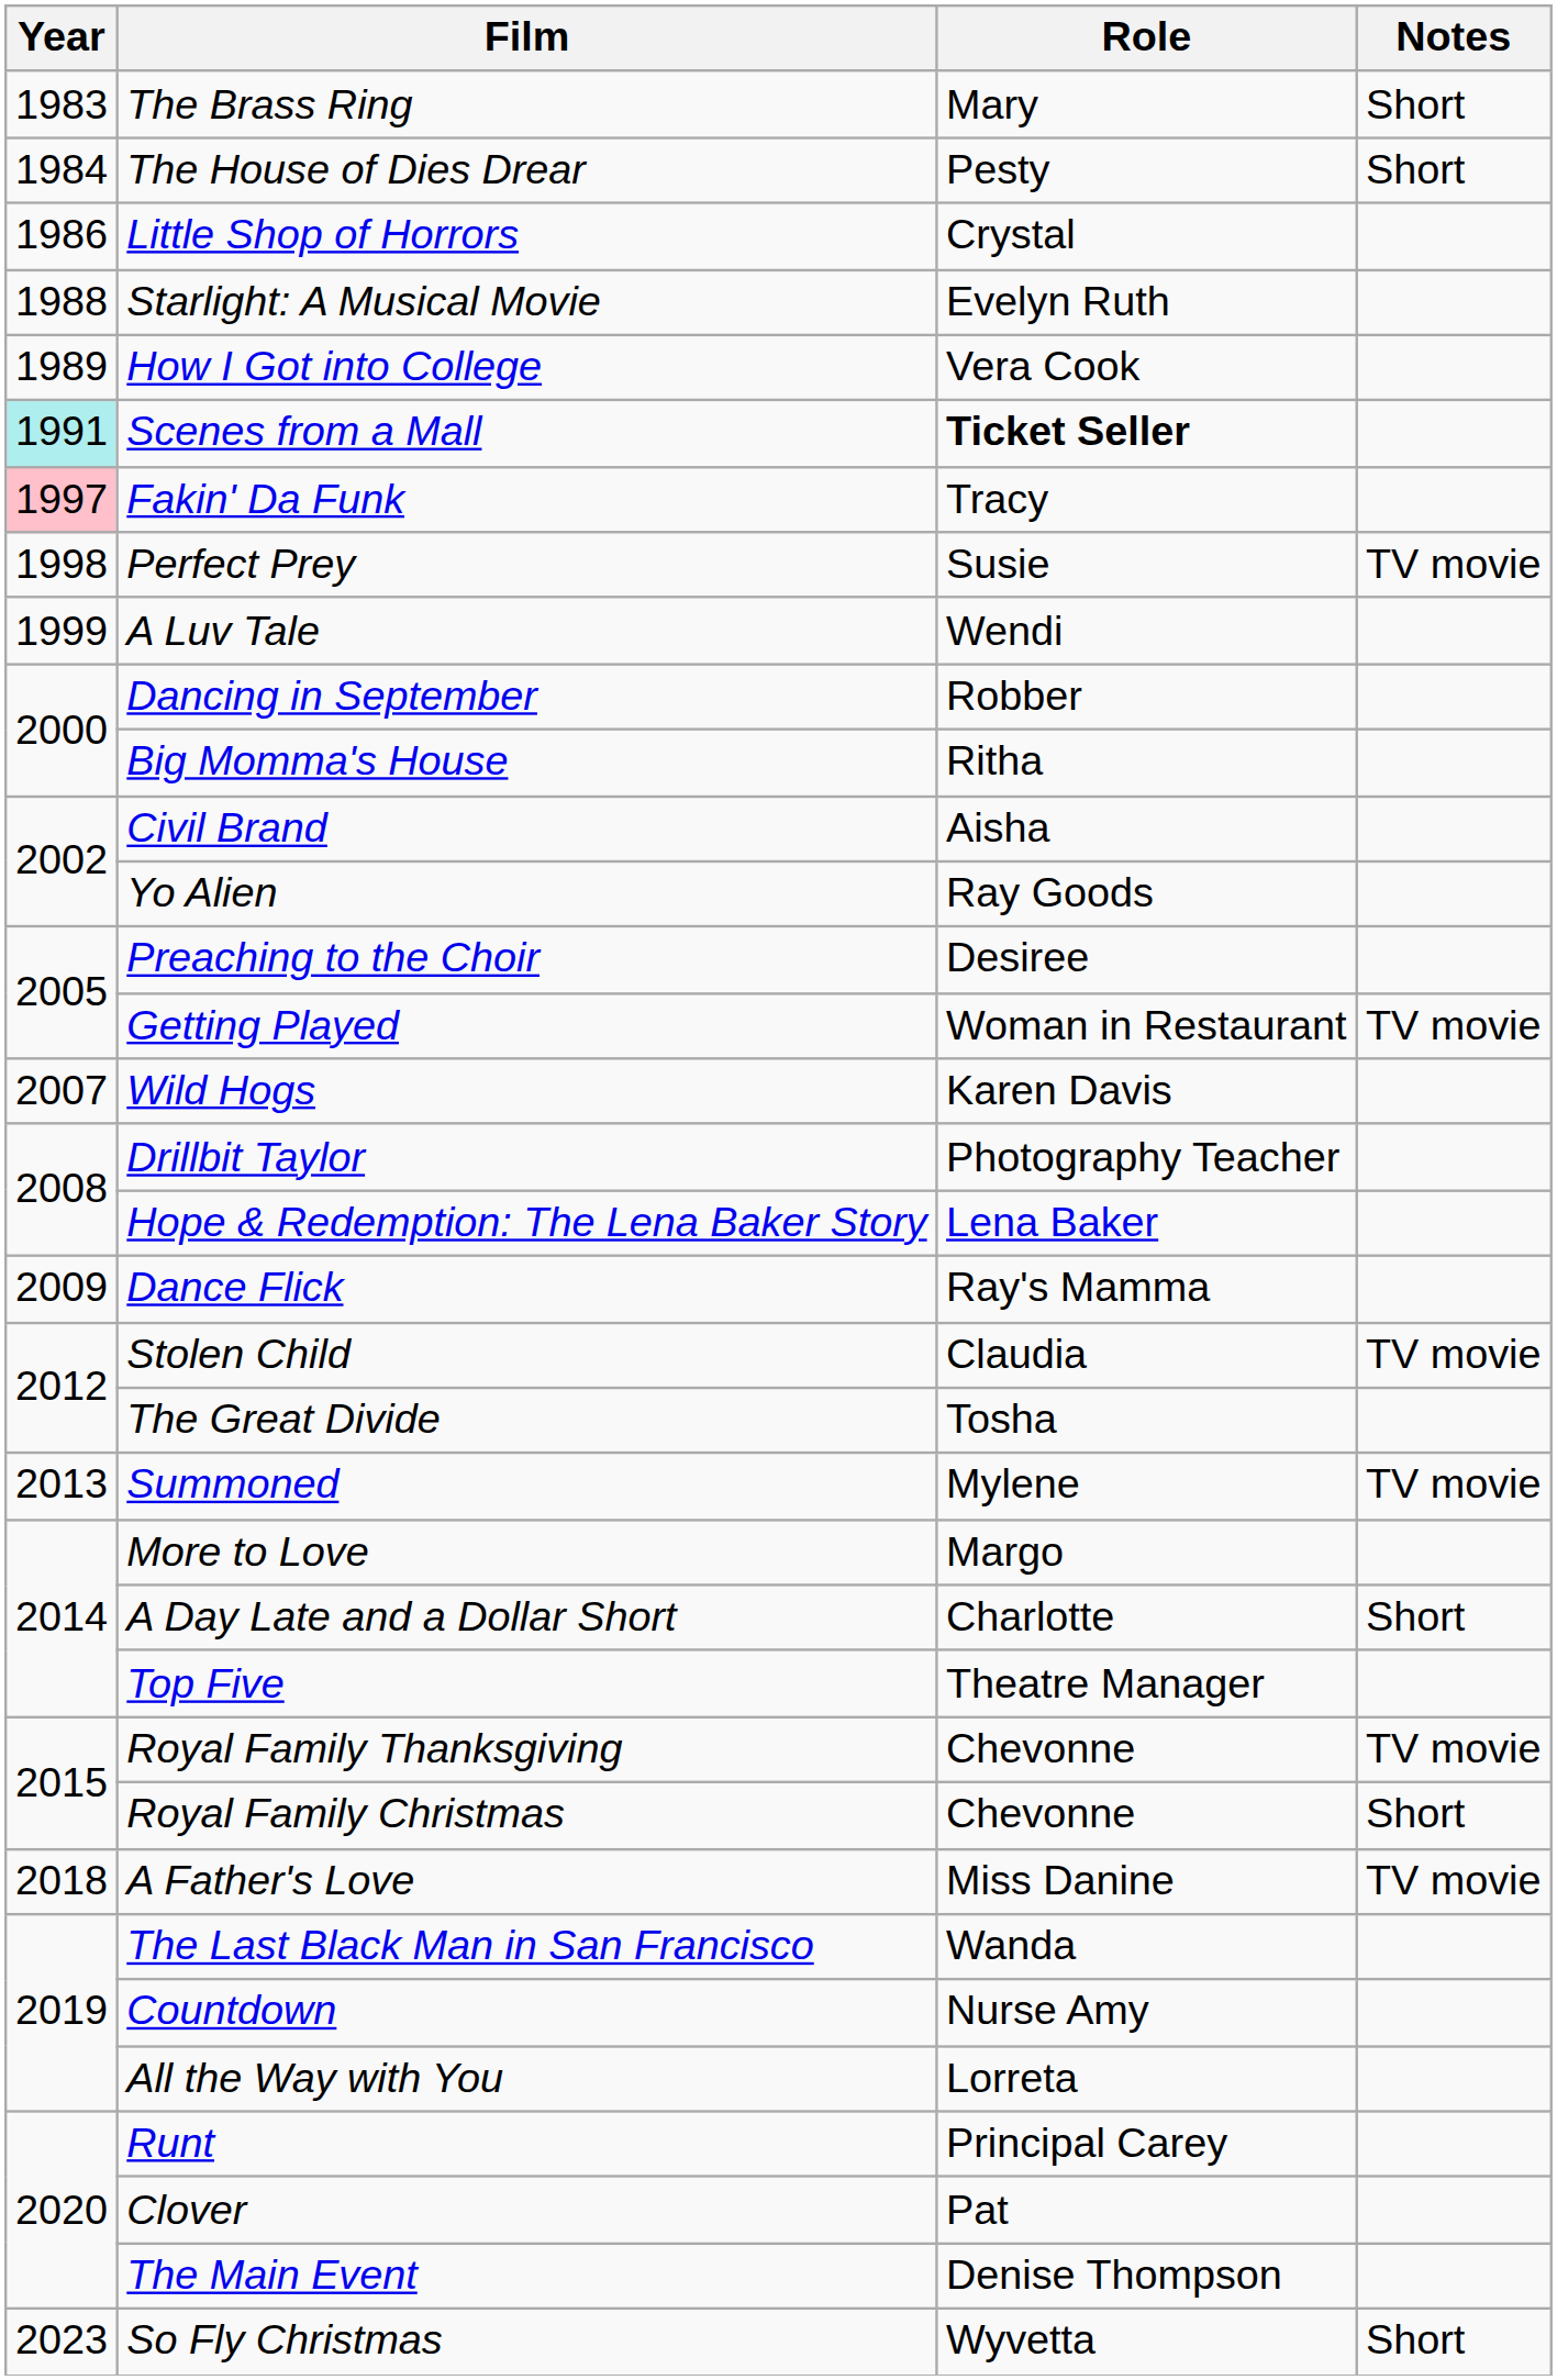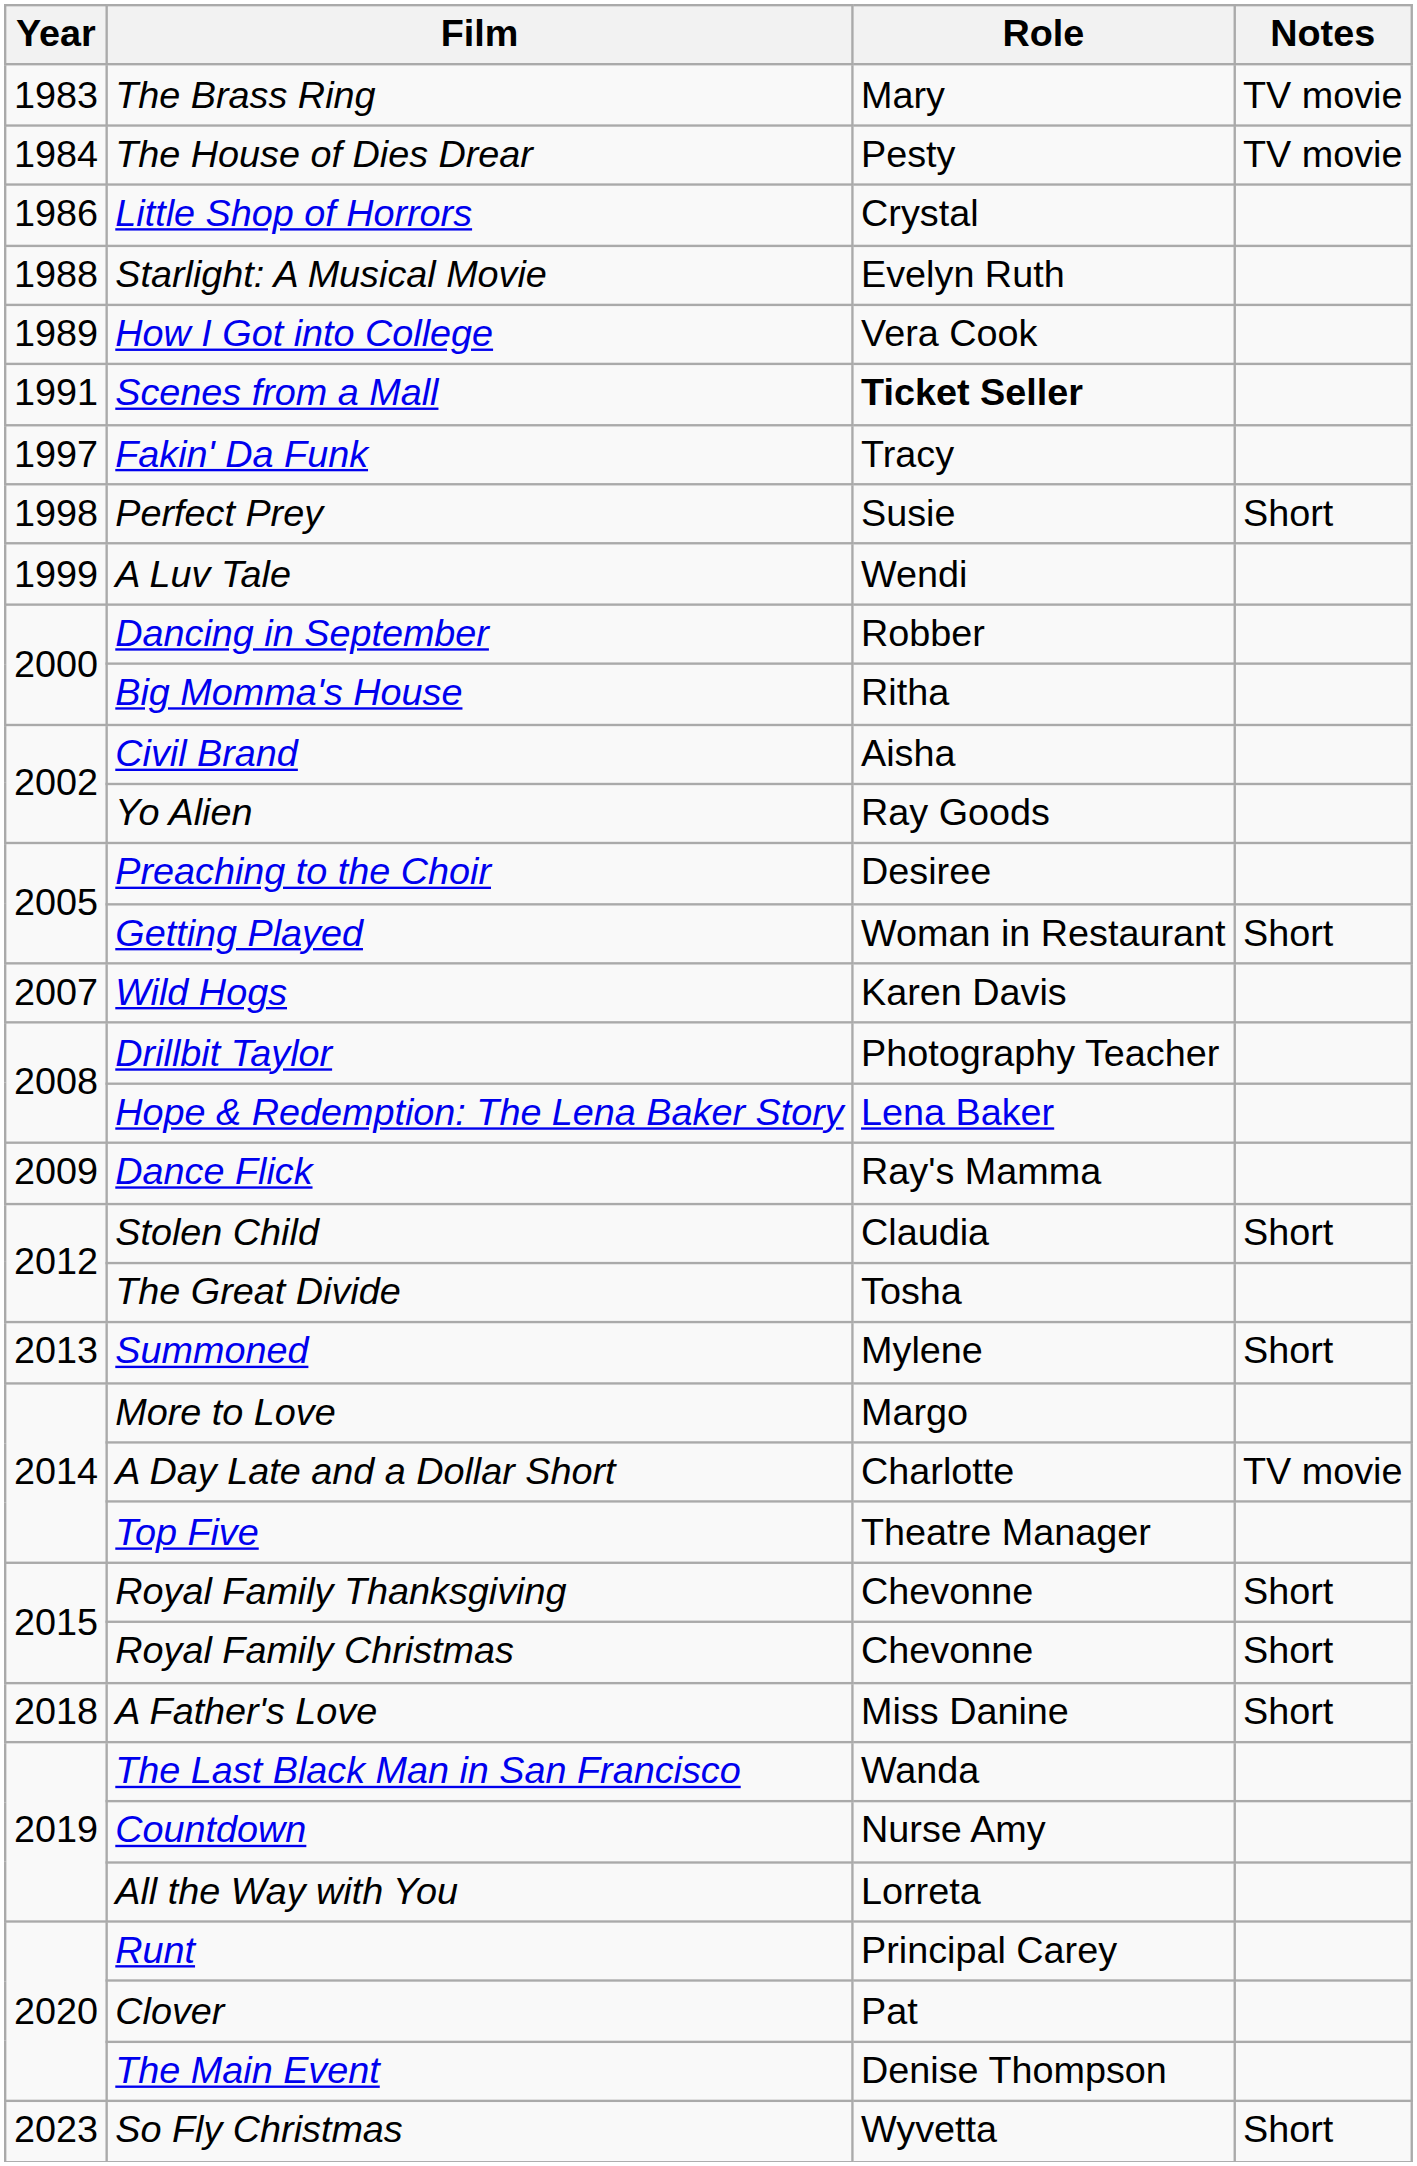The Brass Ring | Notes: Short -> TV movie
The House of Dies Drear | Notes: Short -> TV movie
Scenes from a Mall | Year: paleturquoise background -> no background
Fakin' Da Funk | Year: pink background -> no background
Perfect Prey | Notes: TV movie -> Short
Getting Played | Notes: TV movie -> Short
Stolen Child | Notes: TV movie -> Short
Summoned | Notes: TV movie -> Short
A Day Late and a Dollar Short | Notes: Short -> TV movie
Royal Family Thanksgiving | Notes: TV movie -> Short
A Father's Love | Notes: TV movie -> Short
